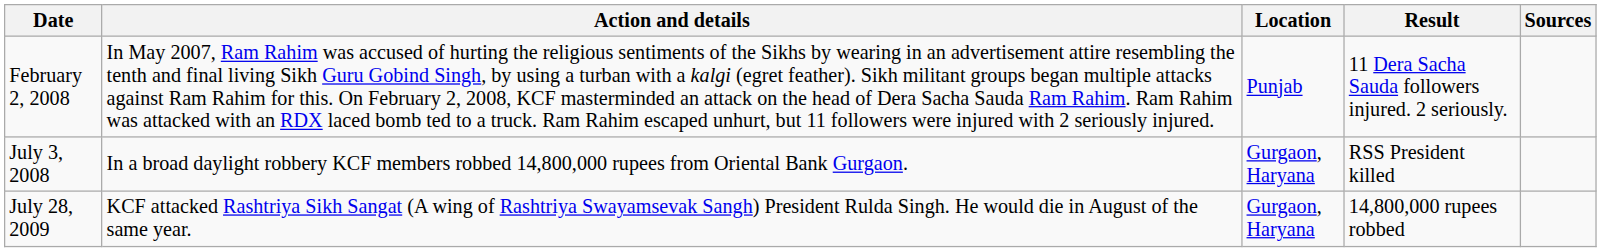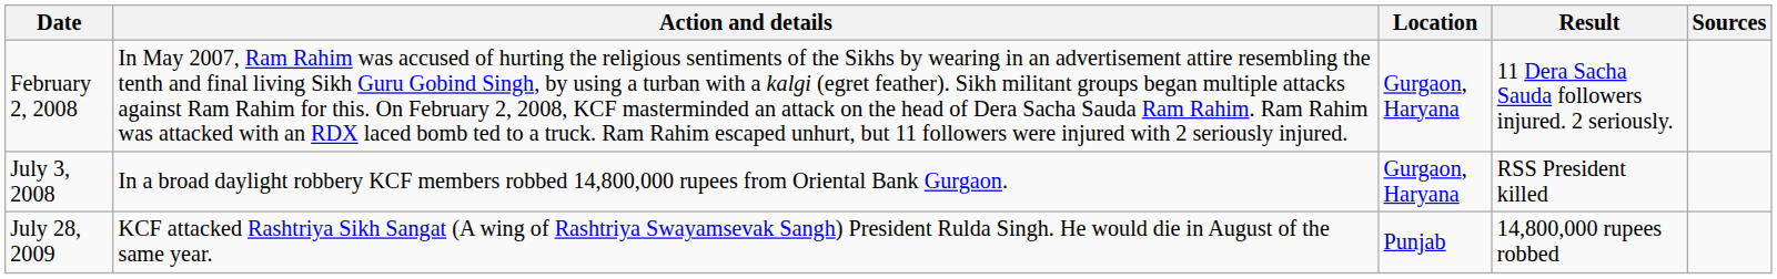February 2, 2008 | Location: Punjab -> Gurgaon, Haryana
July 28, 2009 | Location: Gurgaon, Haryana -> Punjab
